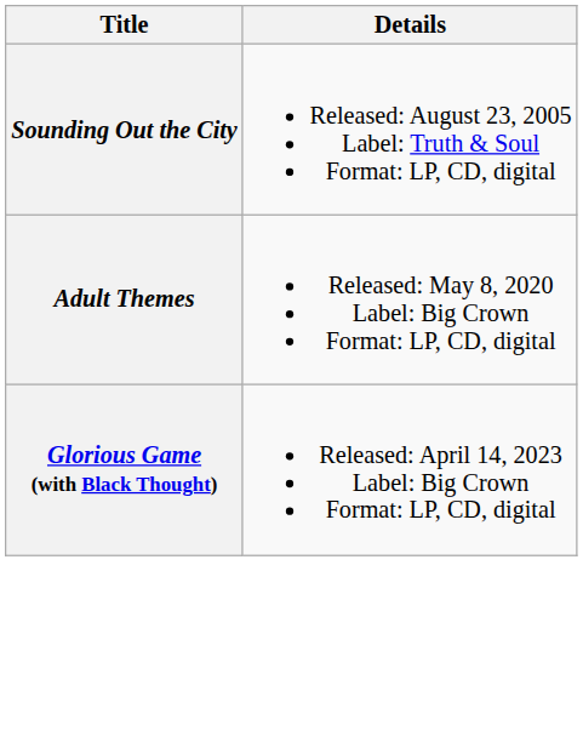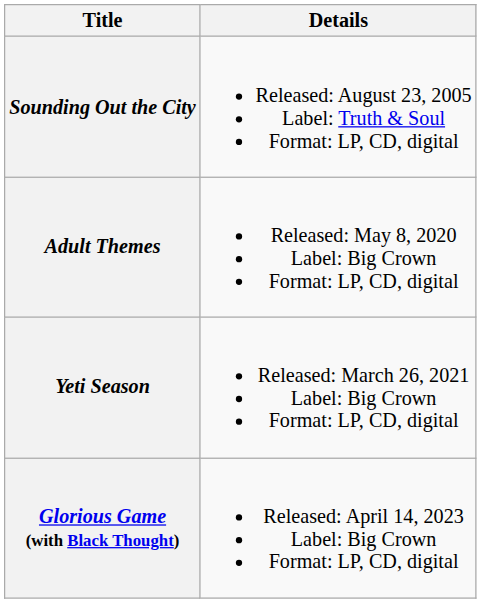+ row: Yeti Season | Released: March 26, 2021 Label: Big Crown Format: LP, CD, digital
